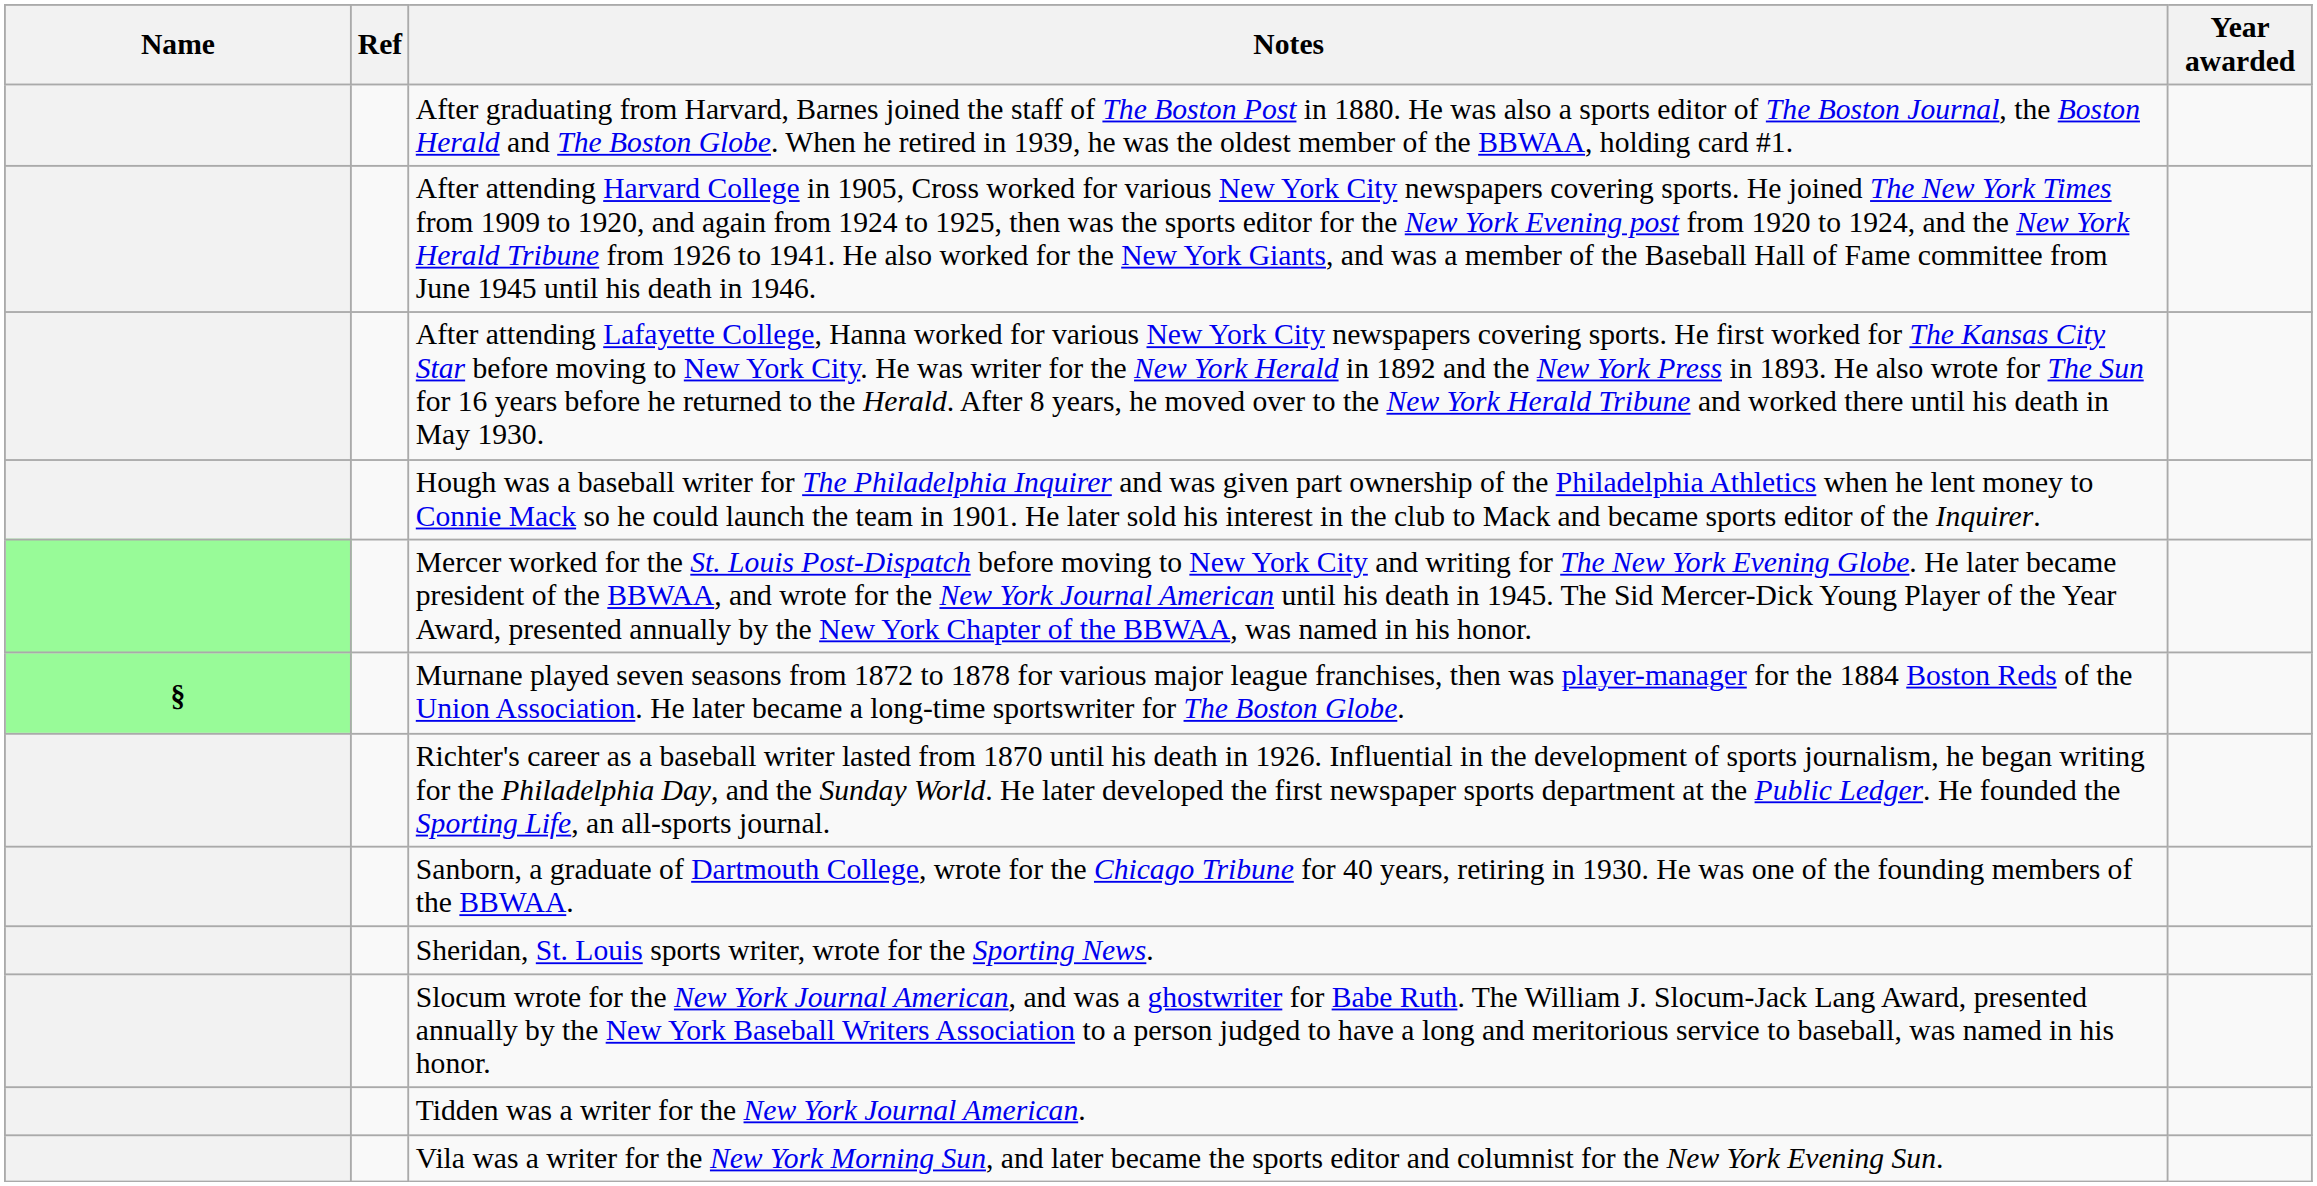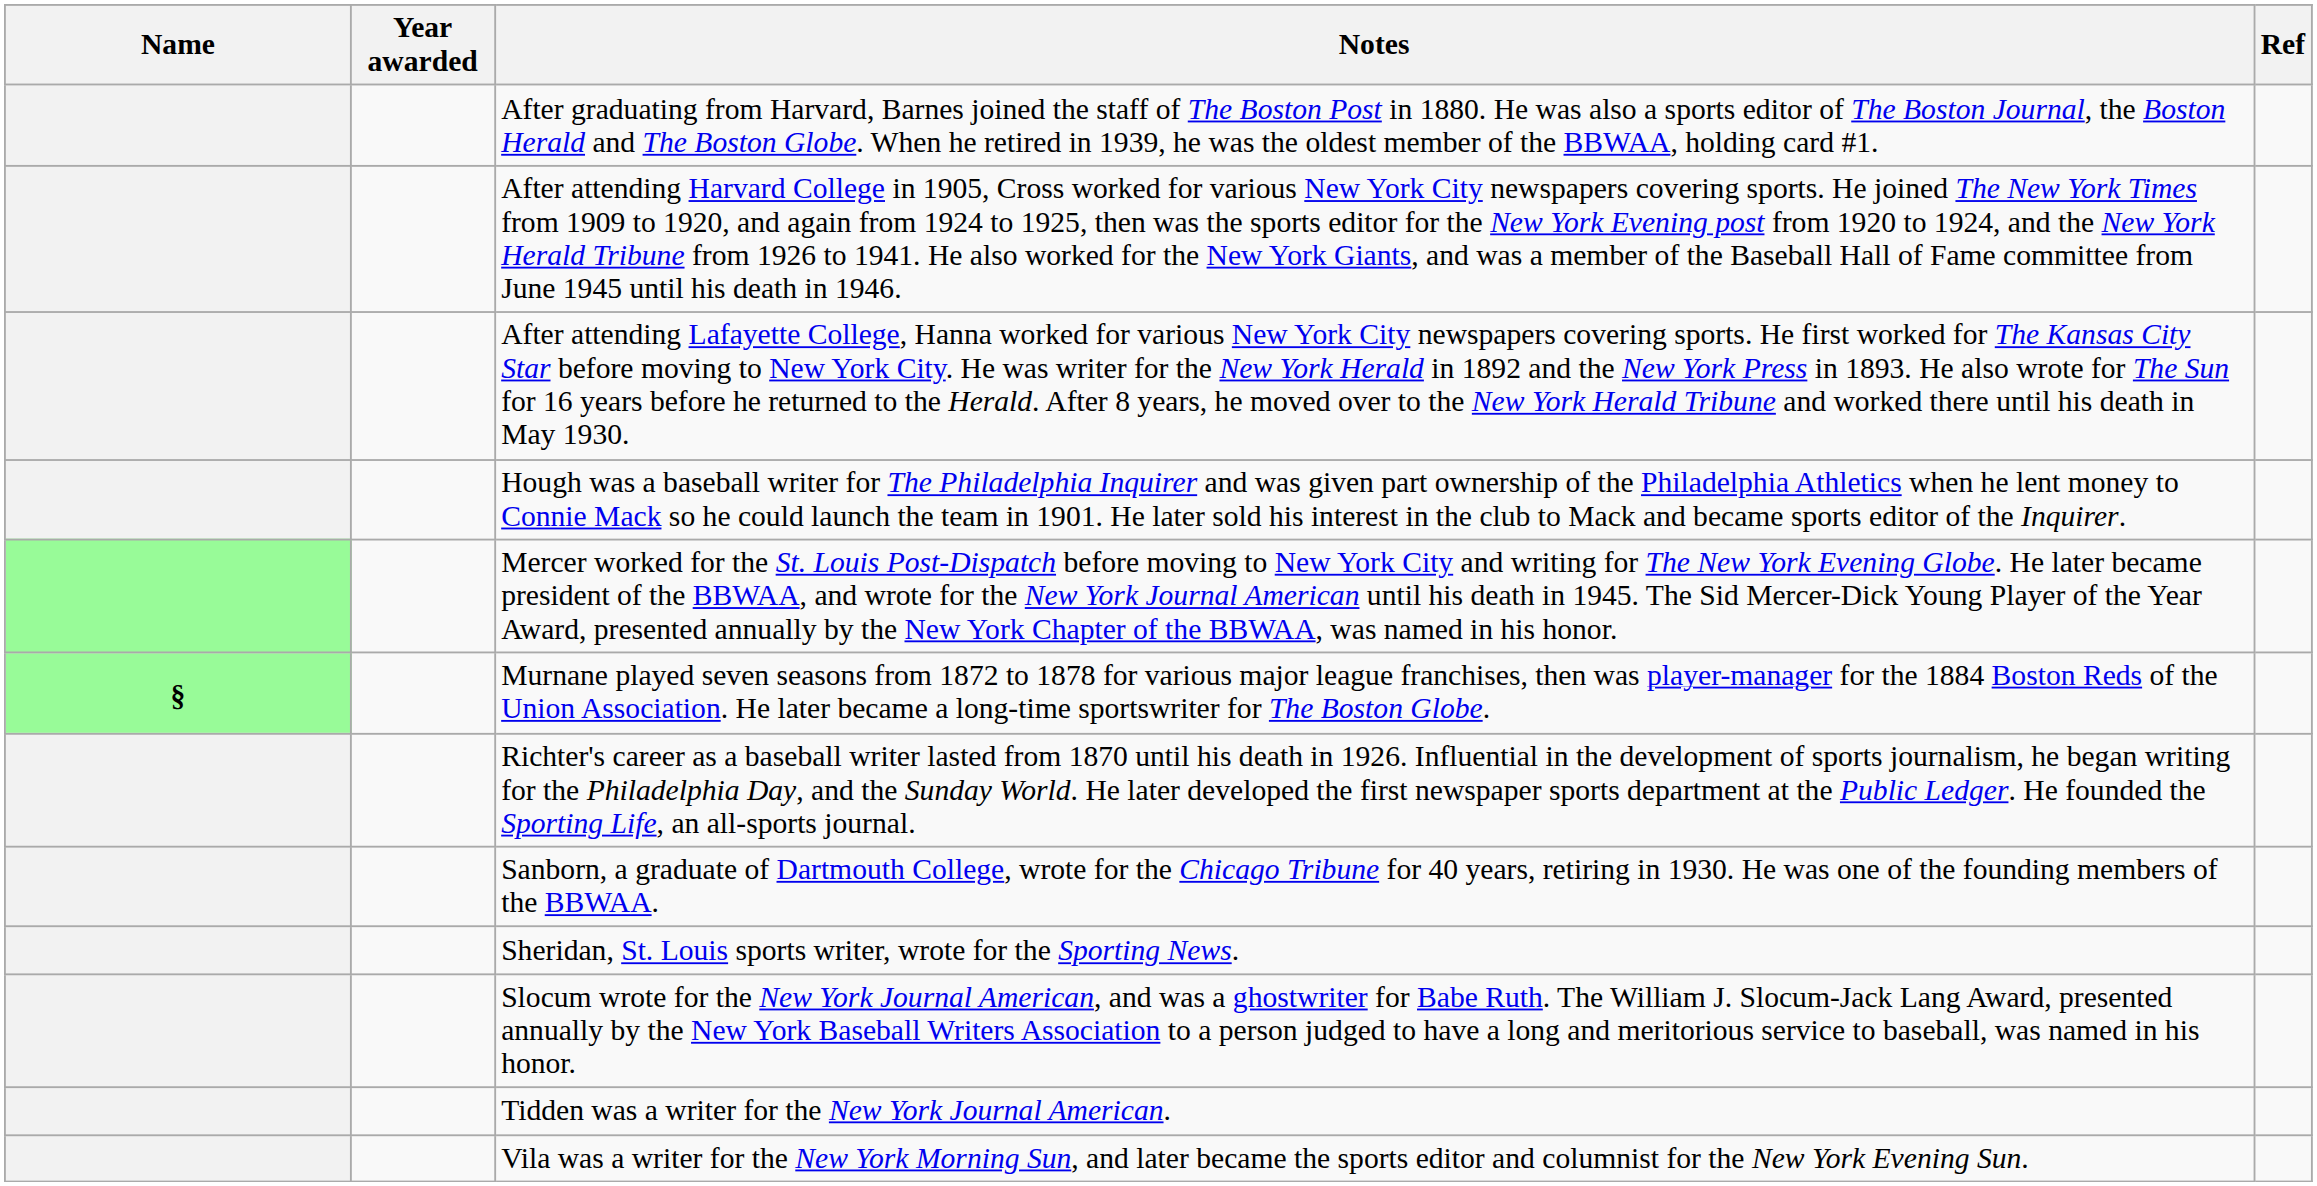columns swapped: Year awarded <-> Ref
